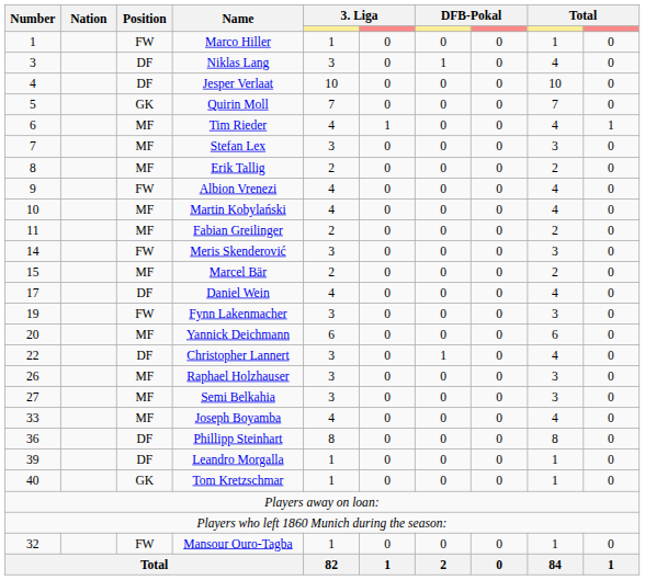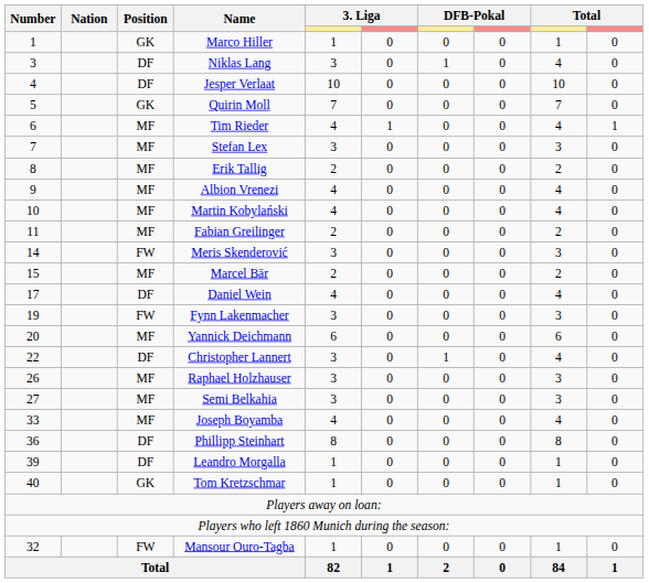Marco Hiller | Position: FW -> GK
Albion Vrenezi | Position: FW -> MF
